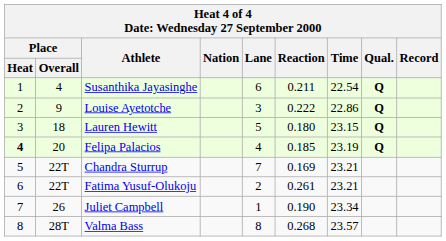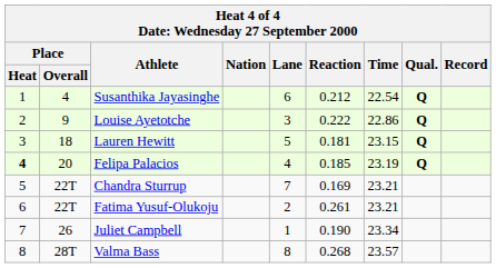Susanthika Jayasinghe | Reaction: 0.211 -> 0.212
Lauren Hewitt | Reaction: 0.180 -> 0.181
